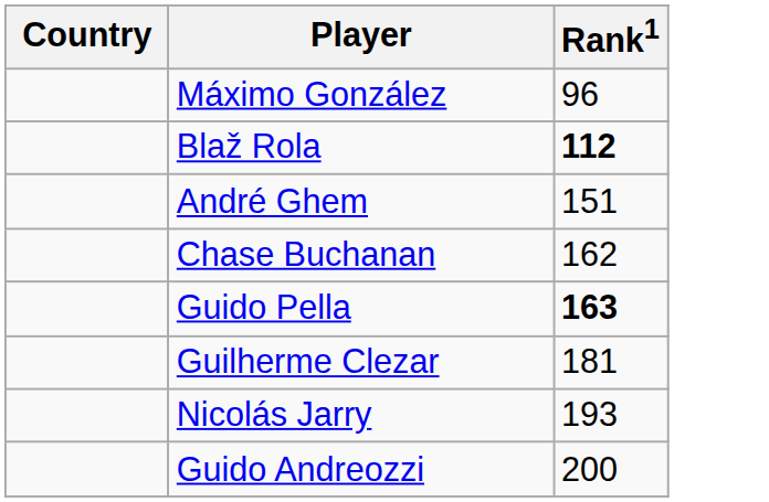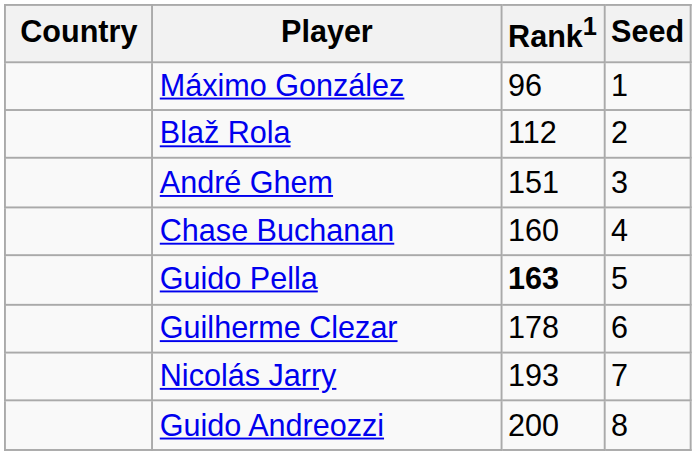+ column: Seed | 1 | 2 | 3 | 4 | 5 | 6 | 7 | 8
Blaž Rola | Rank1: bold -> normal
Chase Buchanan | Rank1: 162 -> 160
Guilherme Clezar | Rank1: 181 -> 178
